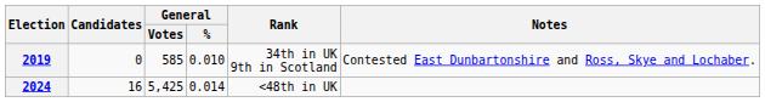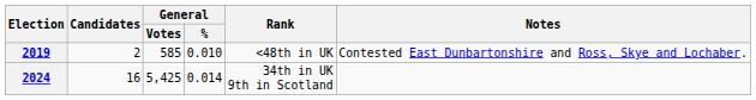2019 | Candidates: 0 -> 2
2019 | Rank: 34th in UK 9th in Scotland -> <48th in UK
2024 | Rank: <48th in UK -> 34th in UK 9th in Scotland
